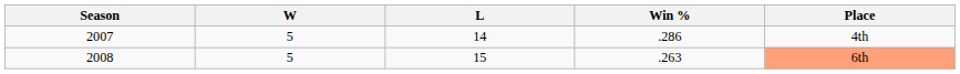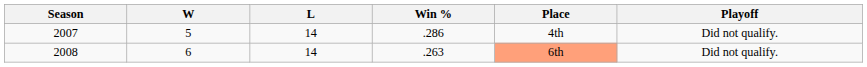+ column: Playoff | Did not qualify. | Did not qualify.
2008 | W: 5 -> 6
2008 | L: 15 -> 14
